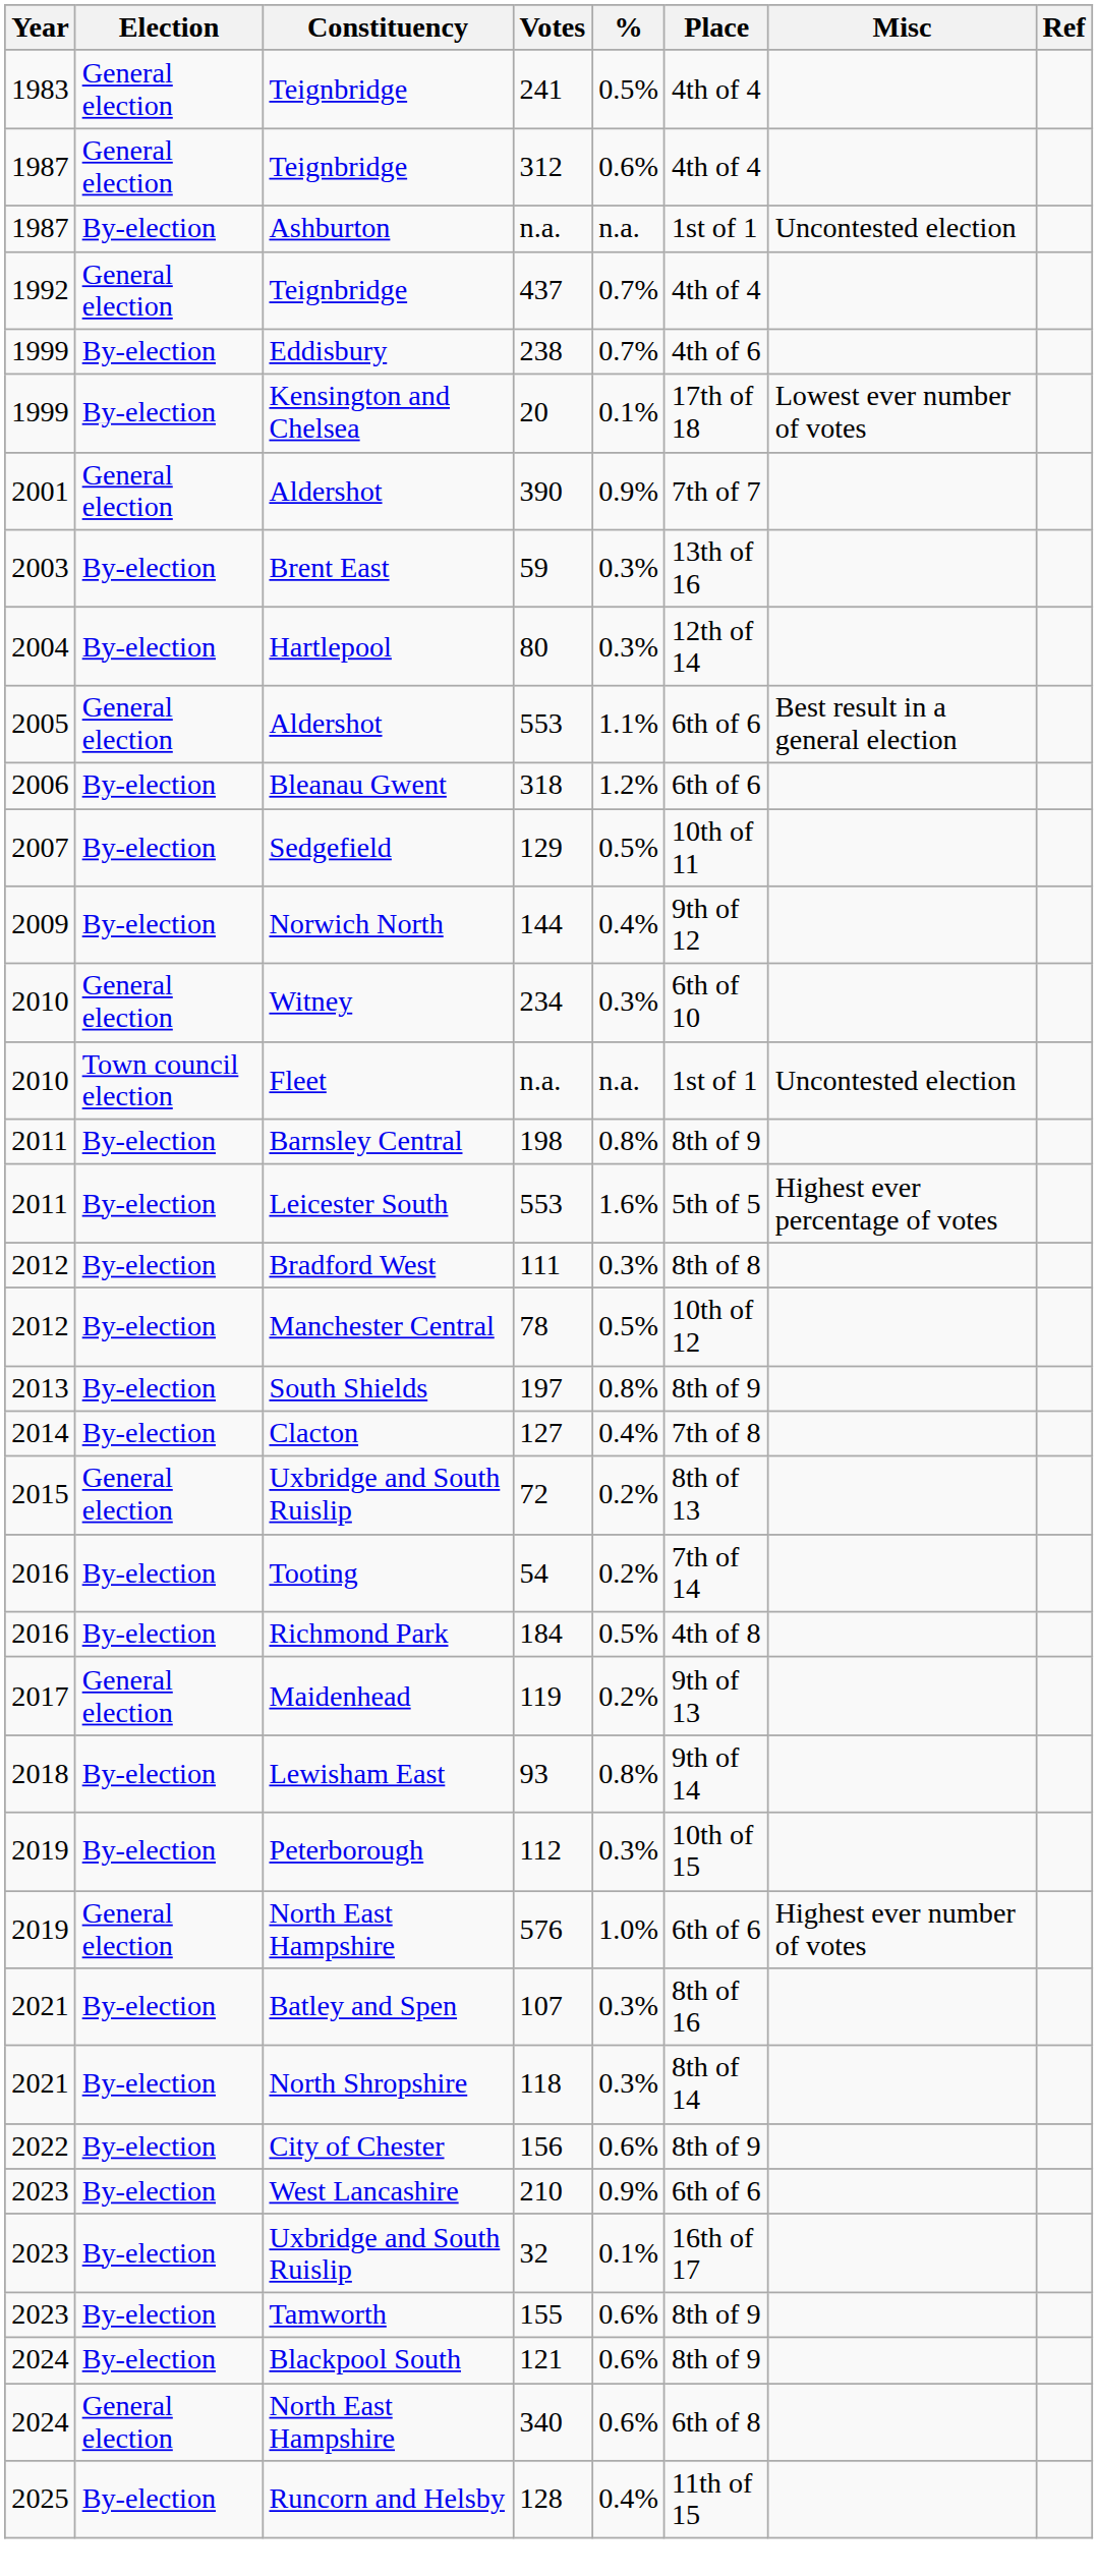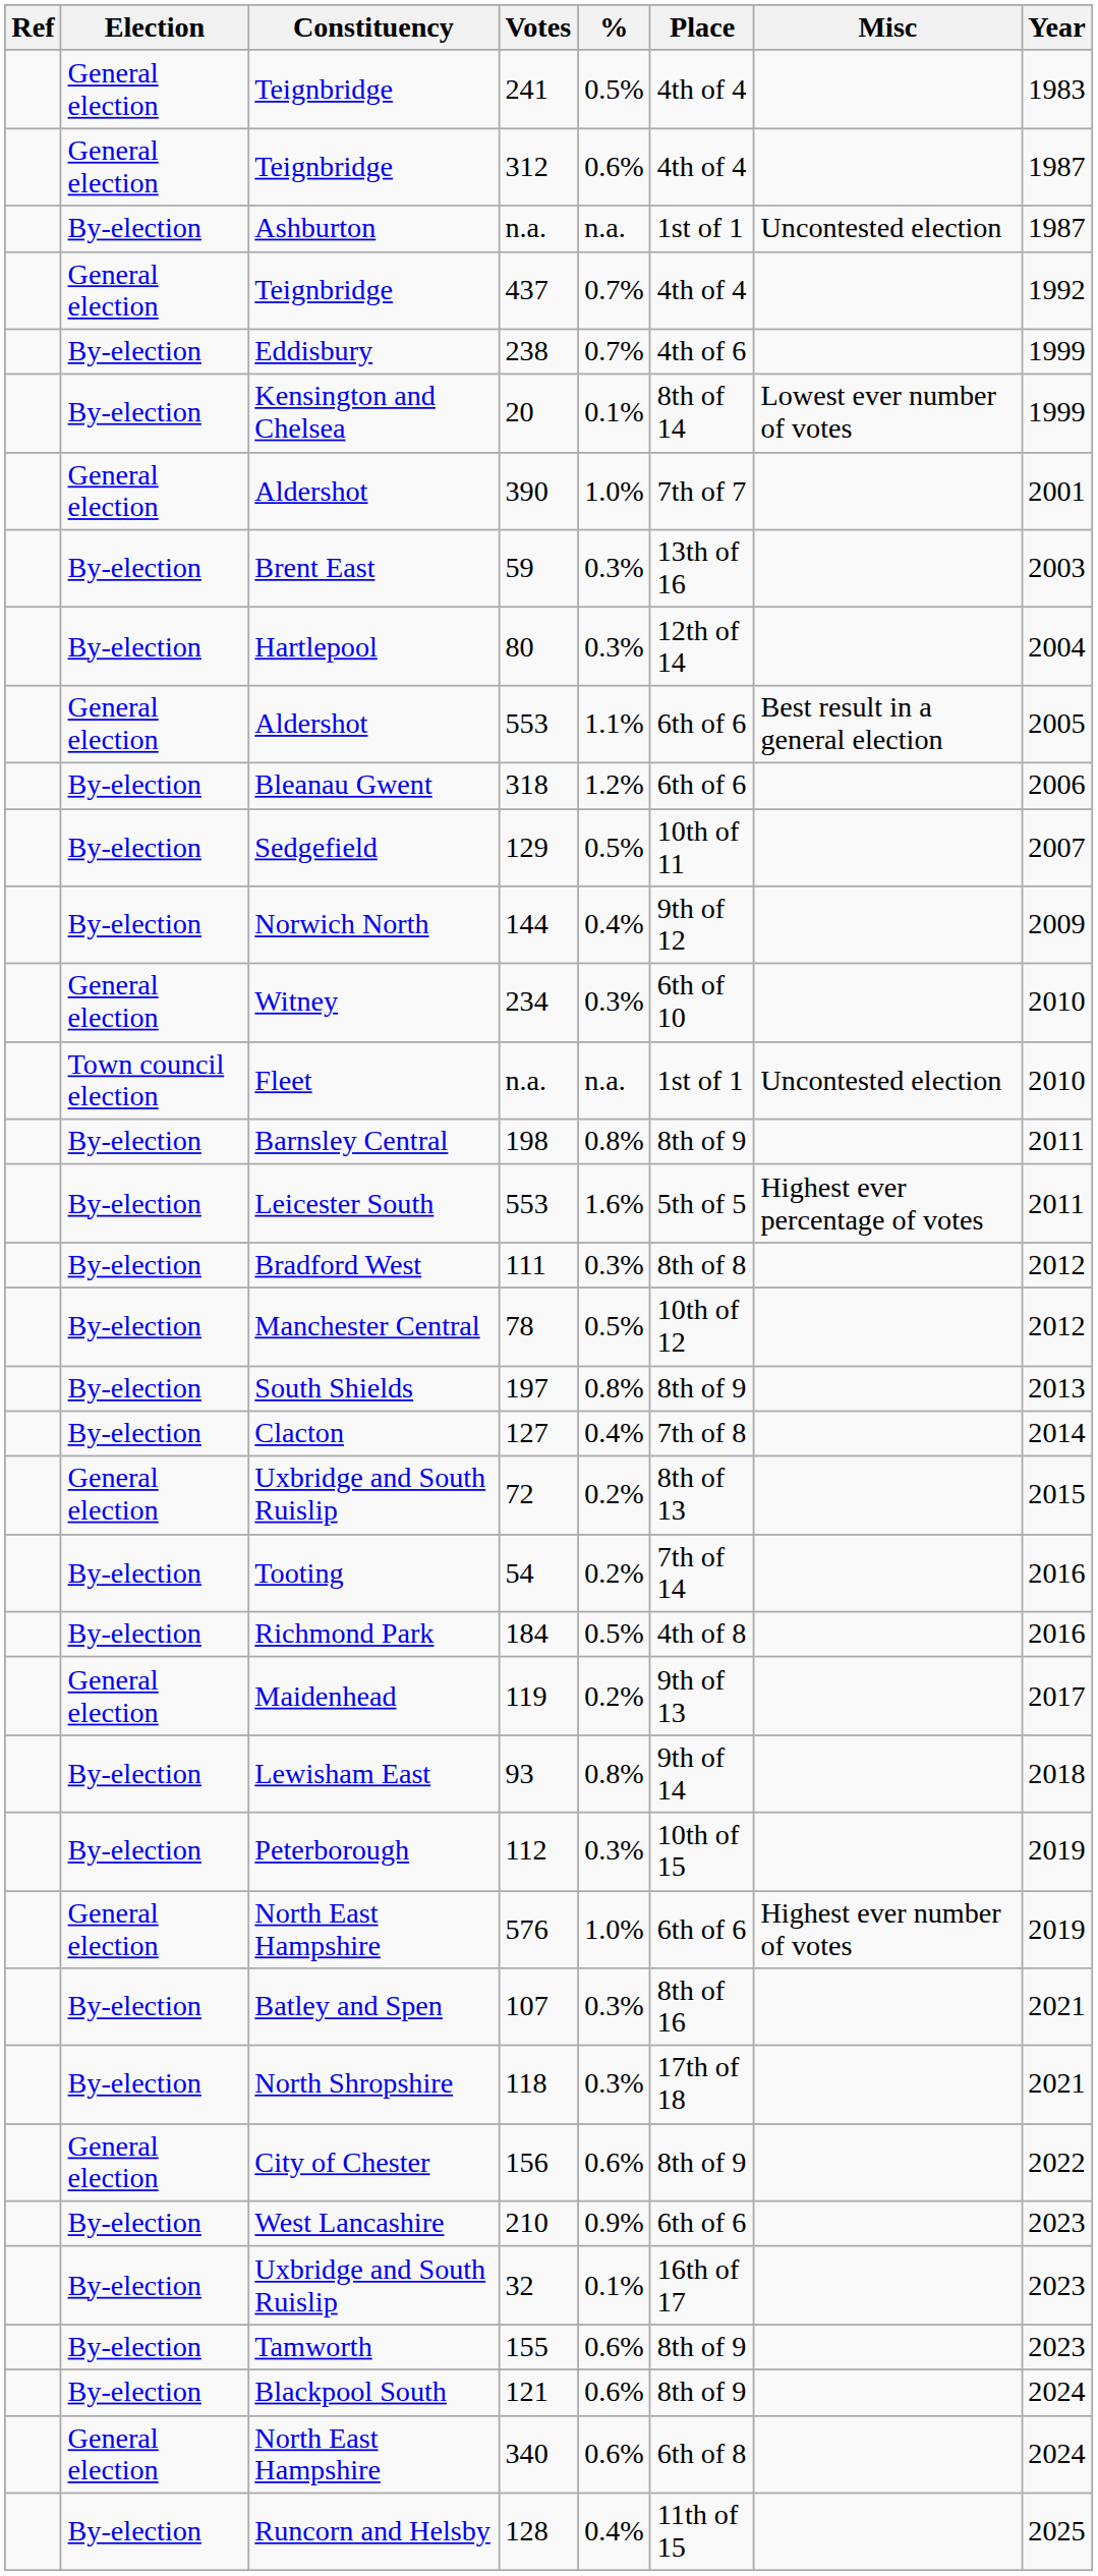columns swapped: Year <-> Ref
20 | Place: 17th of 18 -> 8th of 14
390 | %: 0.9% -> 1.0%
118 | Place: 8th of 14 -> 17th of 18
156 | Election: By-election -> General election
